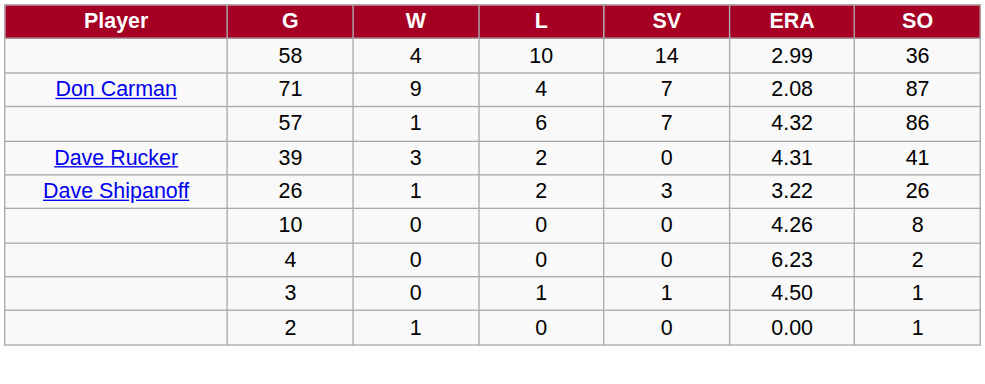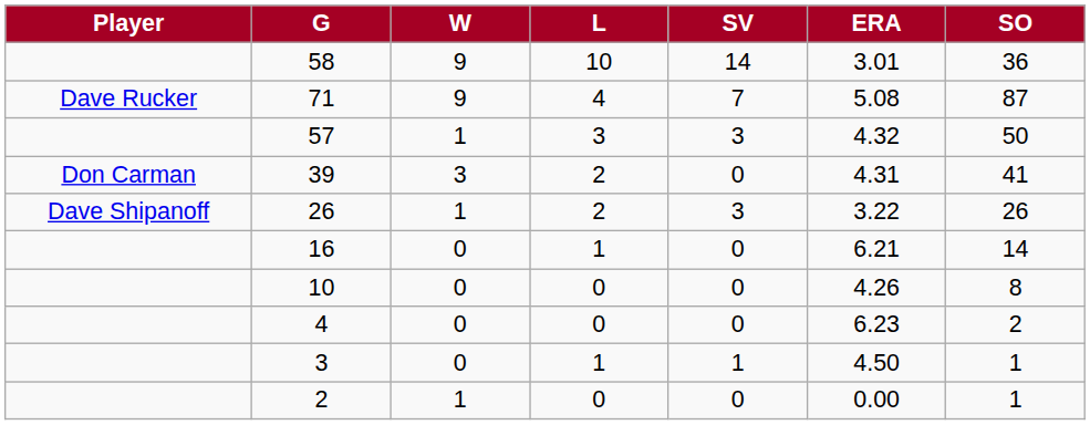58 | W: 4 -> 9
58 | ERA: 2.99 -> 3.01
71 | Player: Don Carman -> Dave Rucker
71 | ERA: 2.08 -> 5.08
57 | L: 6 -> 3
57 | SV: 7 -> 3
57 | SO: 86 -> 50
39 | Player: Dave Rucker -> Don Carman
+ row: 16 | 0 | 1 | 0 | 6.21 | 14
